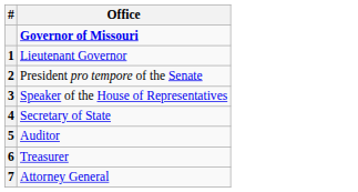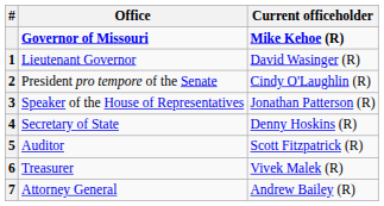+ column: Current officeholder | Mike Kehoe (R) | David Wasinger (R) | Cindy O'Laughlin (R) | Jonathan Patterson (R) | Denny Hoskins (R) | Scott Fitzpatrick (R) | Vivek Malek (R) | Andrew Bailey (R)
